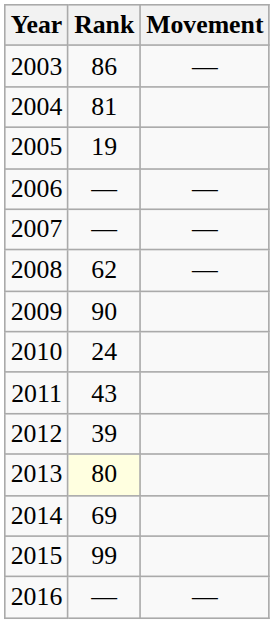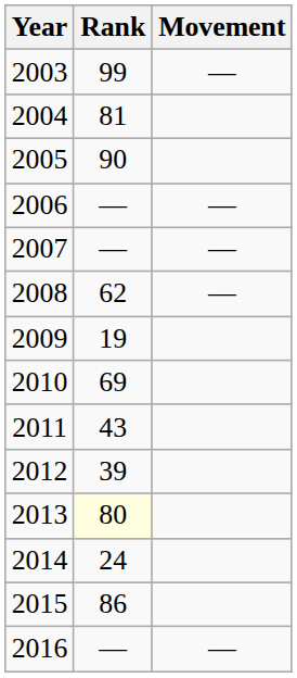2003 | Rank: 86 -> 99
2005 | Rank: 19 -> 90
2009 | Rank: 90 -> 19
2010 | Rank: 24 -> 69
2014 | Rank: 69 -> 24
2015 | Rank: 99 -> 86
